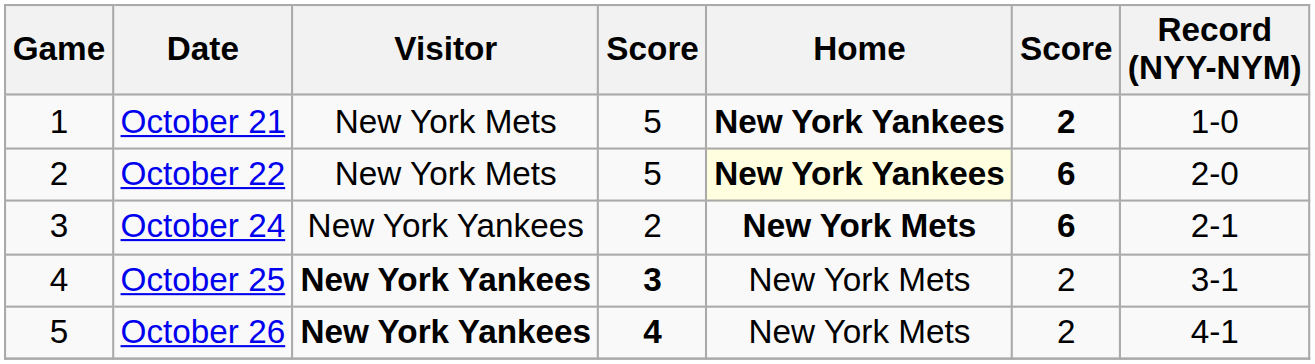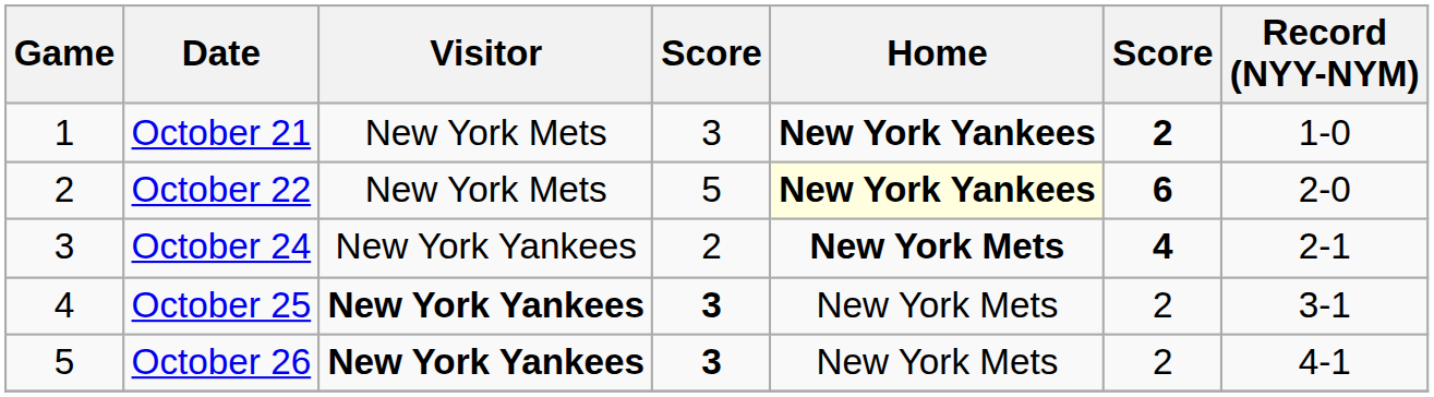October 21 | column 4: 5 -> 3
October 24 | column 6: 6 -> 4
October 26 | column 4: 4 -> 3
